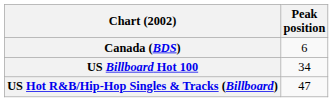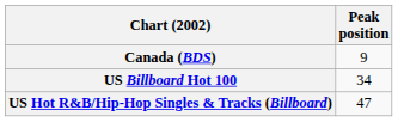Canada (BDS) | Peak position: 6 -> 9
